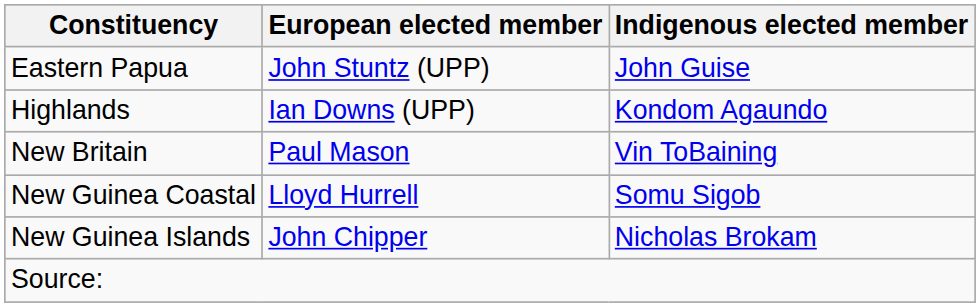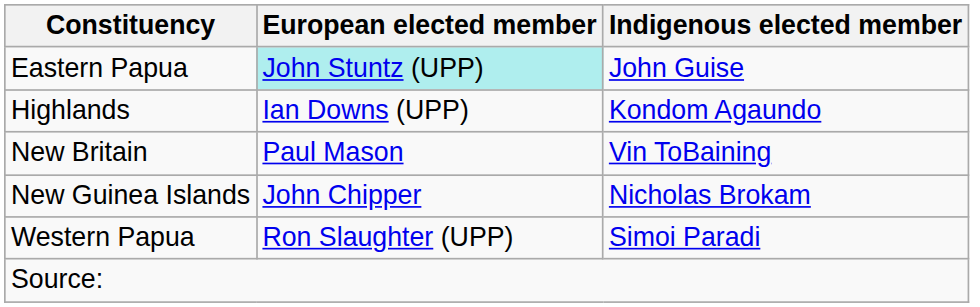Eastern Papua | European elected member: no background -> paleturquoise background
- row: New Guinea Coastal | Lloyd Hurrell | Somu Sigob
+ row: Western Papua | Ron Slaughter (UPP) | Simoi Paradi
